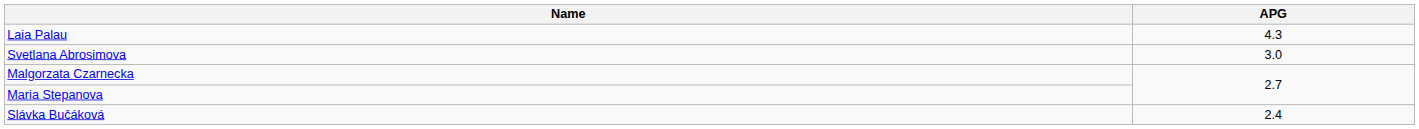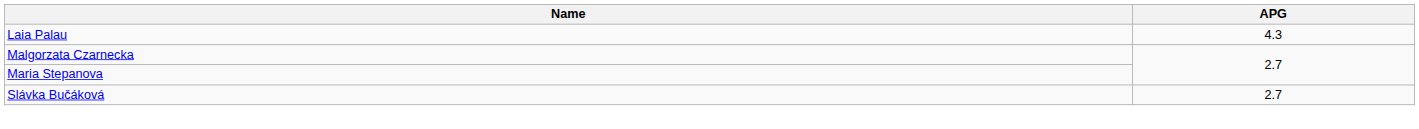- row: Svetlana Abrosimova | 3.0
Slávka Bučáková | APG: 2.4 -> 2.7
